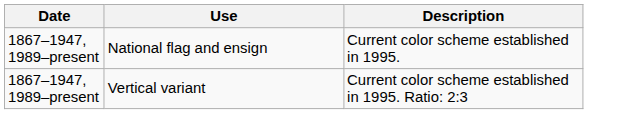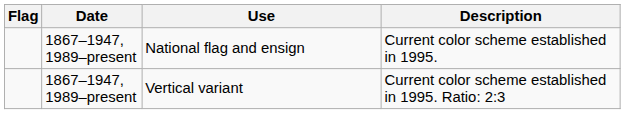+ column: Flag
